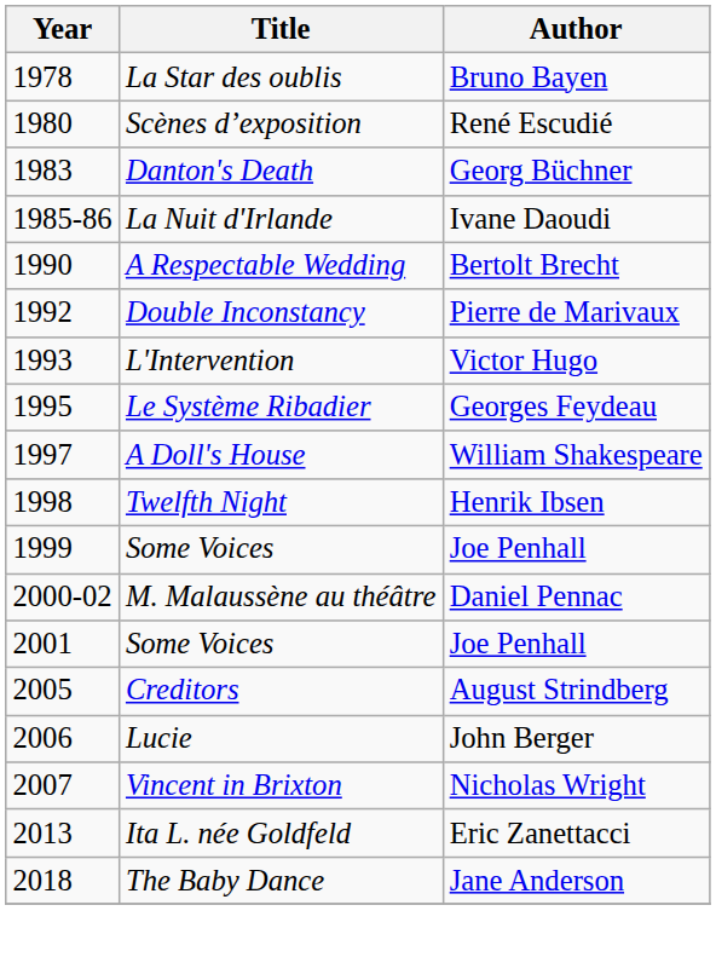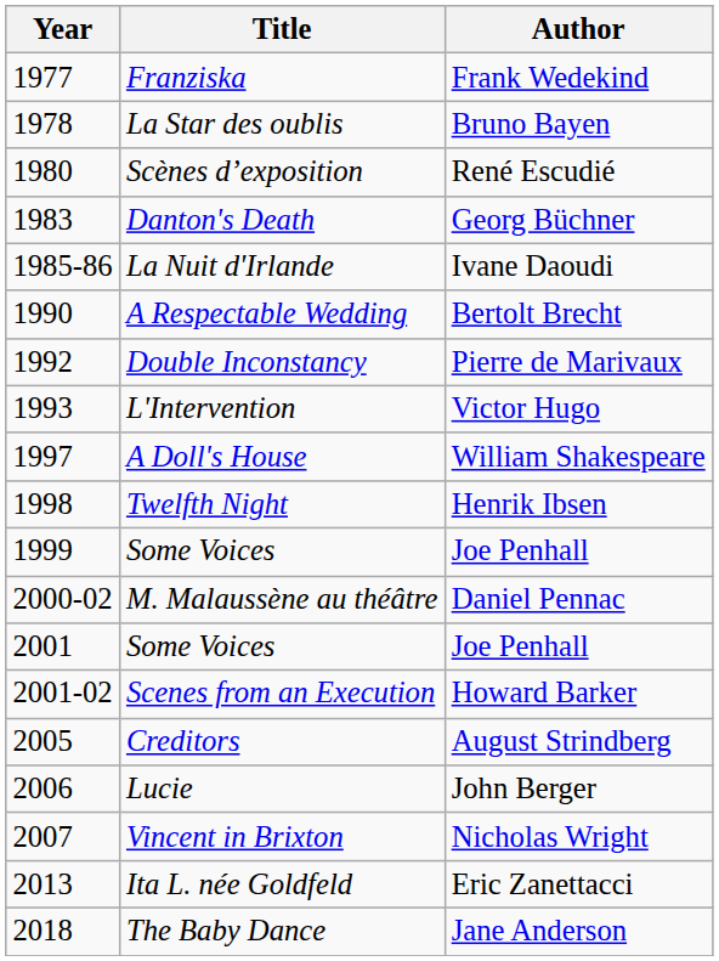+ row: 1977 | Franziska | Frank Wedekind
- row: 1995 | Le Système Ribadier | Georges Feydeau
+ row: 2001-02 | Scenes from an Execution | Howard Barker
